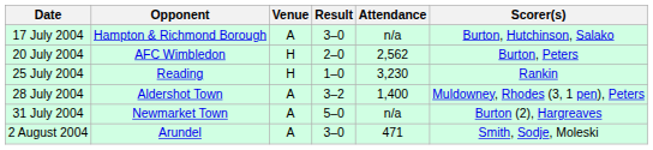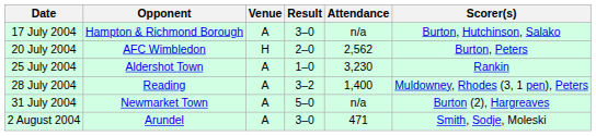25 July 2004 | Opponent: Reading -> Aldershot Town
25 July 2004 | Venue: H -> A
28 July 2004 | Opponent: Aldershot Town -> Reading
